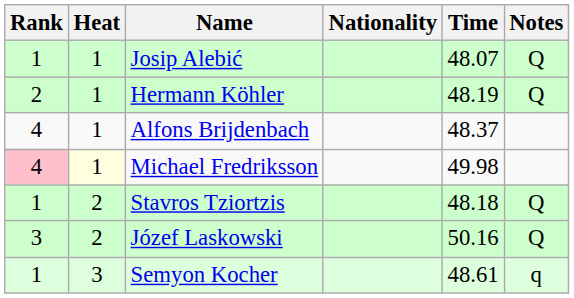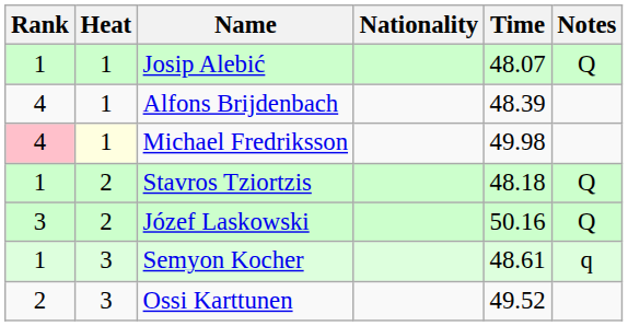- row: 2 | 1 | Hermann Köhler | 48.19 | Q
Alfons Brijdenbach | Time: 48.37 -> 48.39
+ row: 2 | 3 | Ossi Karttunen | 49.52
